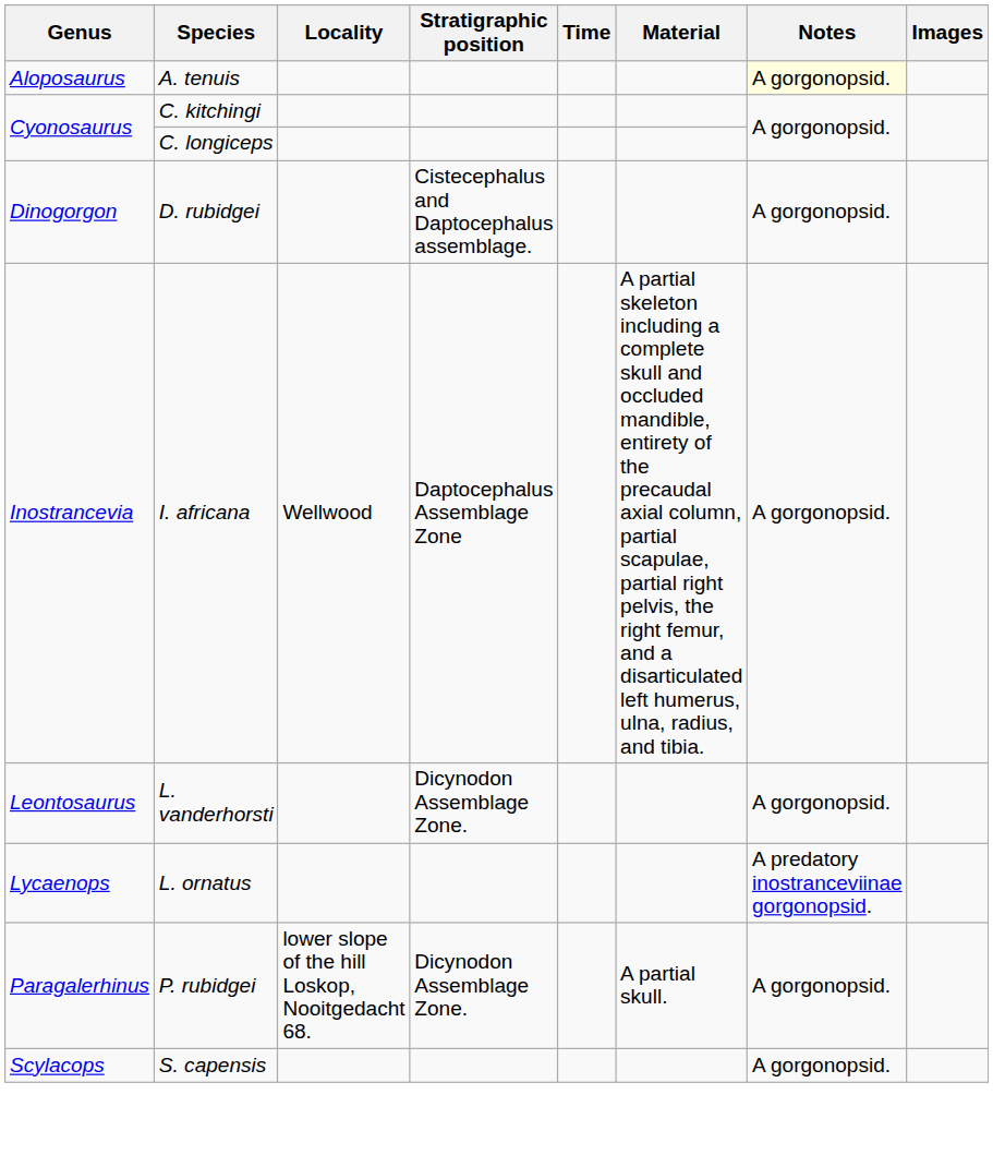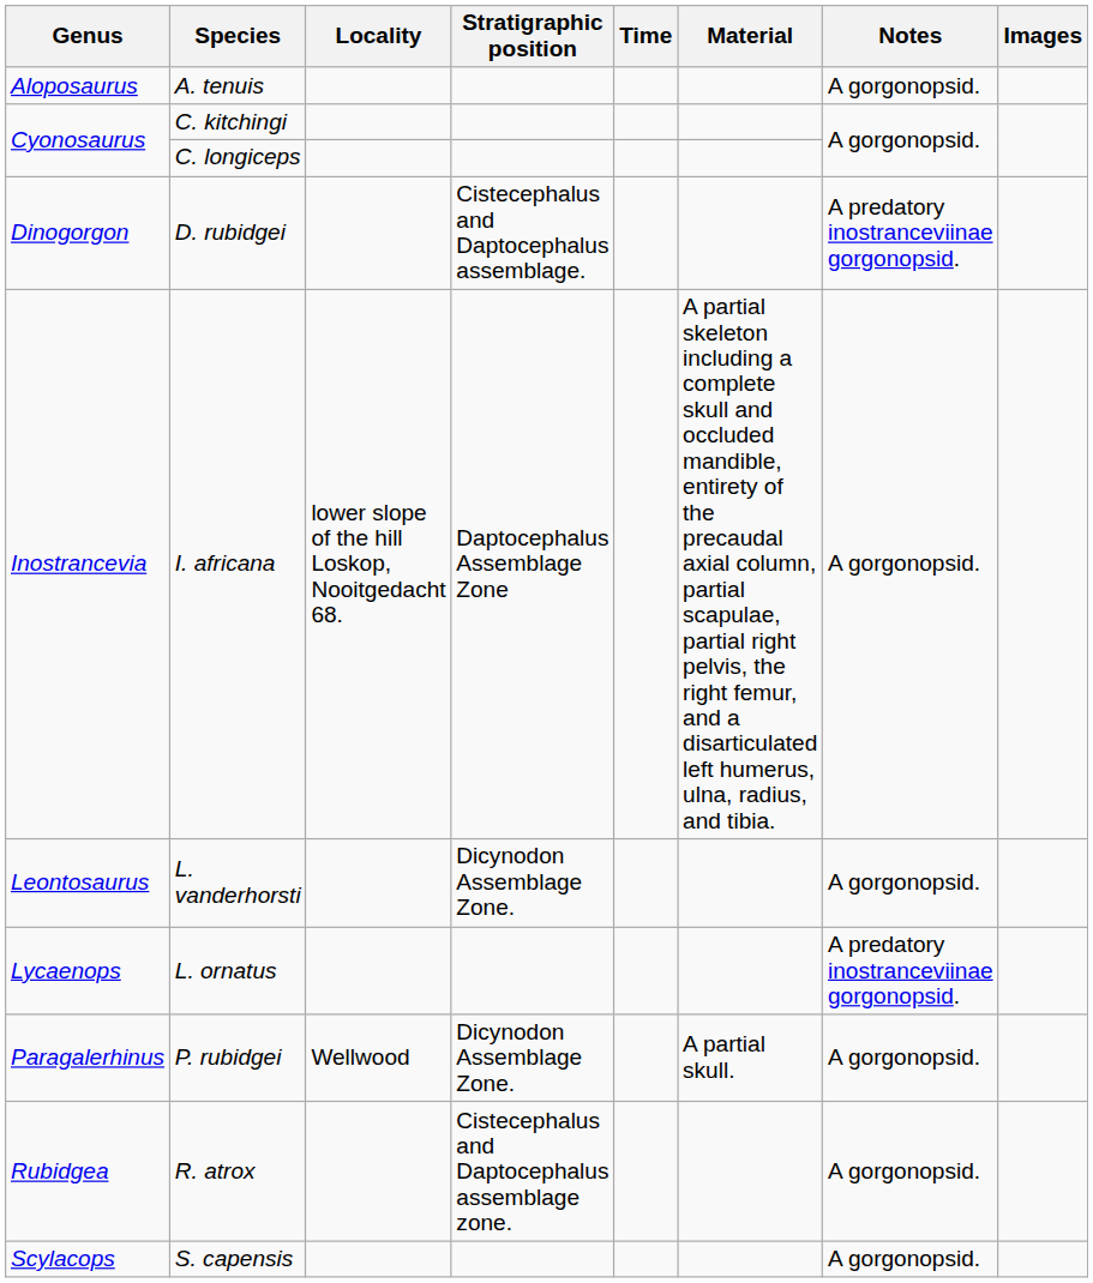A. tenuis | Notes: lightyellow background -> no background
D. rubidgei | Notes: A gorgonopsid. -> A predatory inostranceviinae gorgonopsid.
I. africana | Locality: Wellwood -> lower slope of the hill Loskop, Nooitgedacht 68.
P. rubidgei | Locality: lower slope of the hill Loskop, Nooitgedacht 68. -> Wellwood
+ row: Rubidgea | R. atrox | Cistecephalus and Daptocephalus assemblage zone. | A gorgonopsid.
